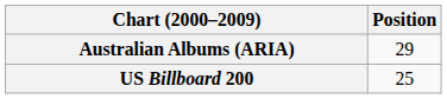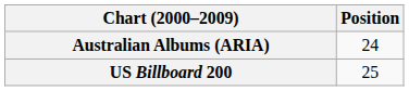Australian Albums (ARIA) | Position: 29 -> 24
